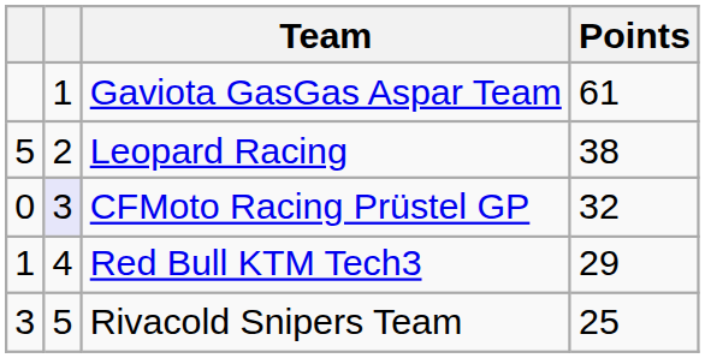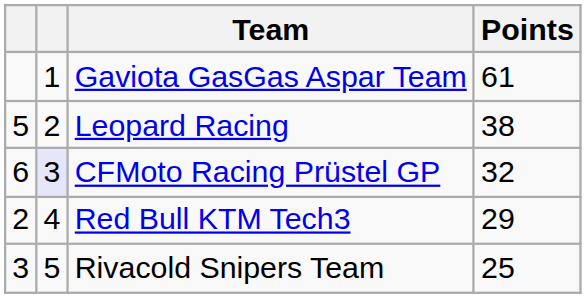CFMoto Racing Prüstel GP | column 1: 0 -> 6
Red Bull KTM Tech3 | column 1: 1 -> 2
